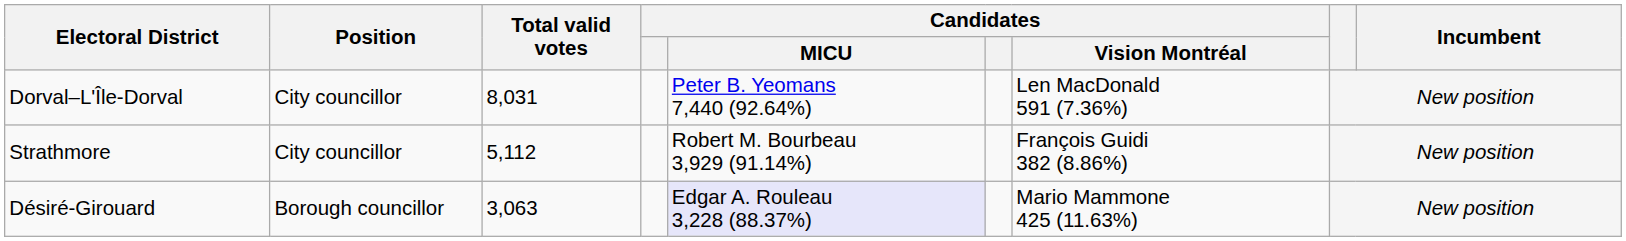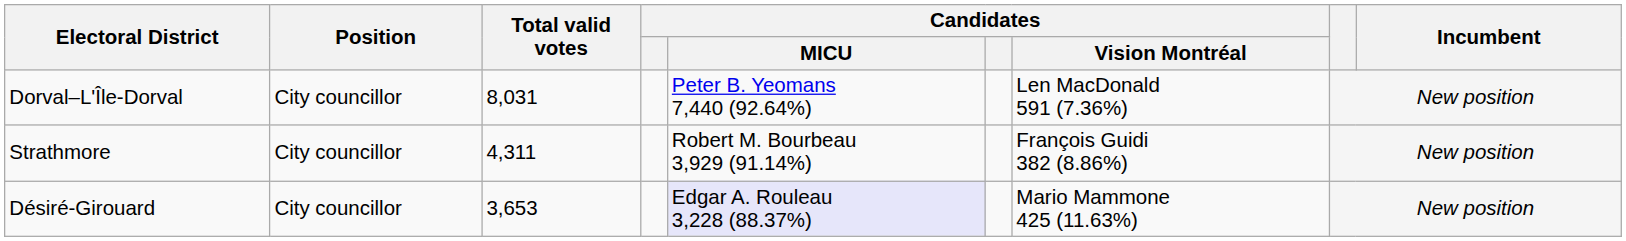Strathmore | Total valid votes: 5,112 -> 4,311
Désiré-Girouard | Position: Borough councillor -> City councillor
Désiré-Girouard | Total valid votes: 3,063 -> 3,653
